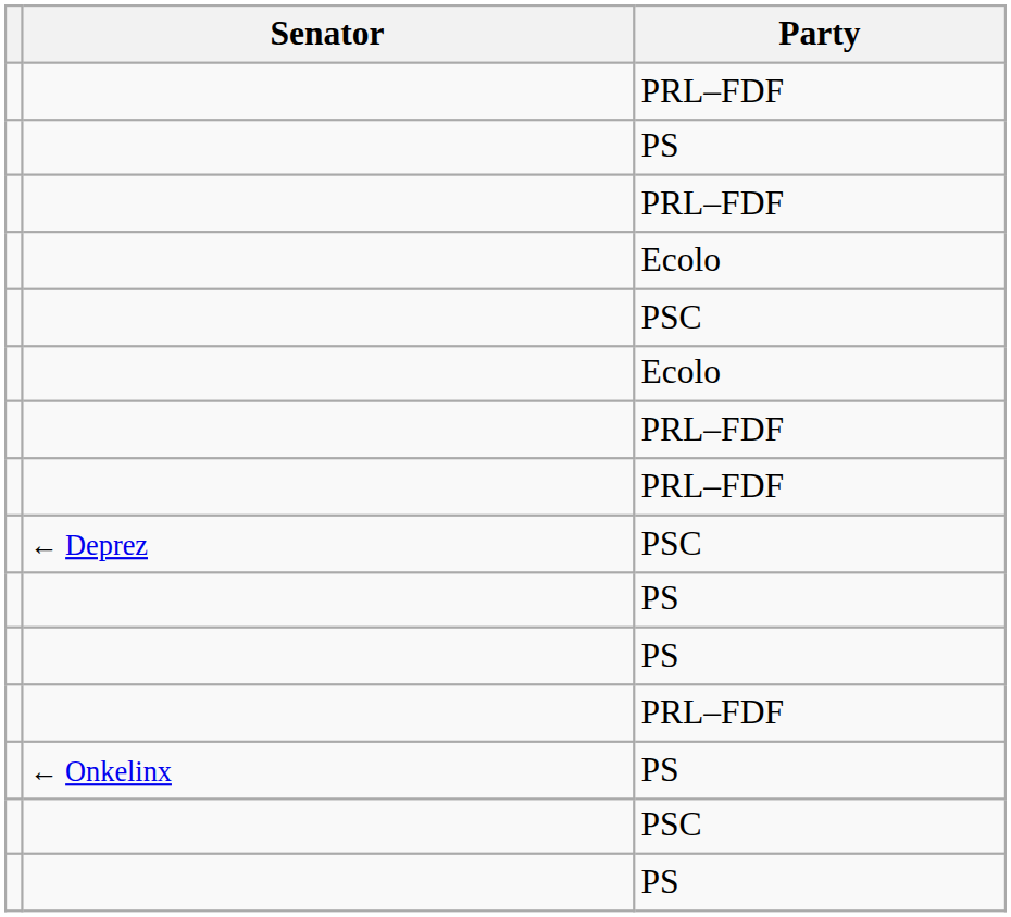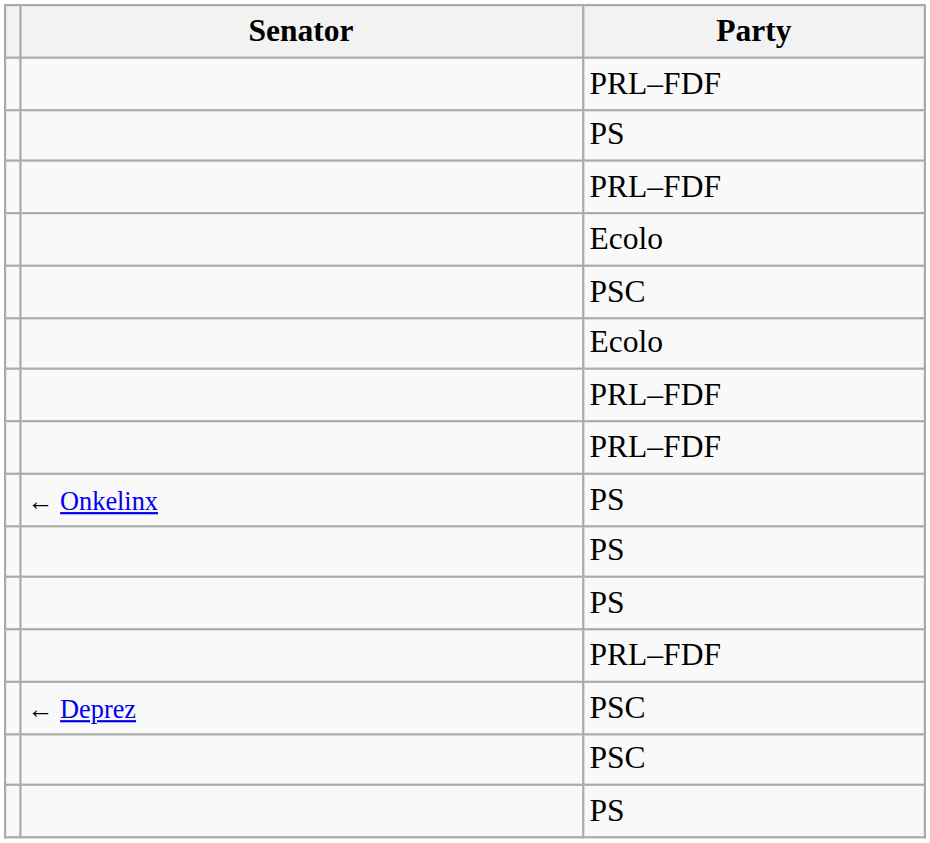rows swapped: ← Onkelinx / PS <-> ← Deprez / PSC
